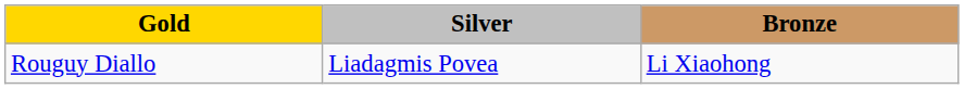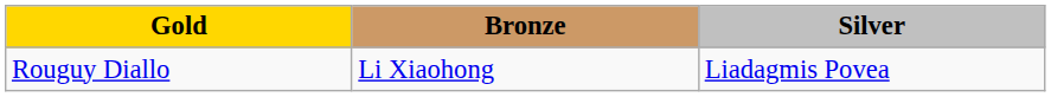columns swapped: Silver <-> Bronze
